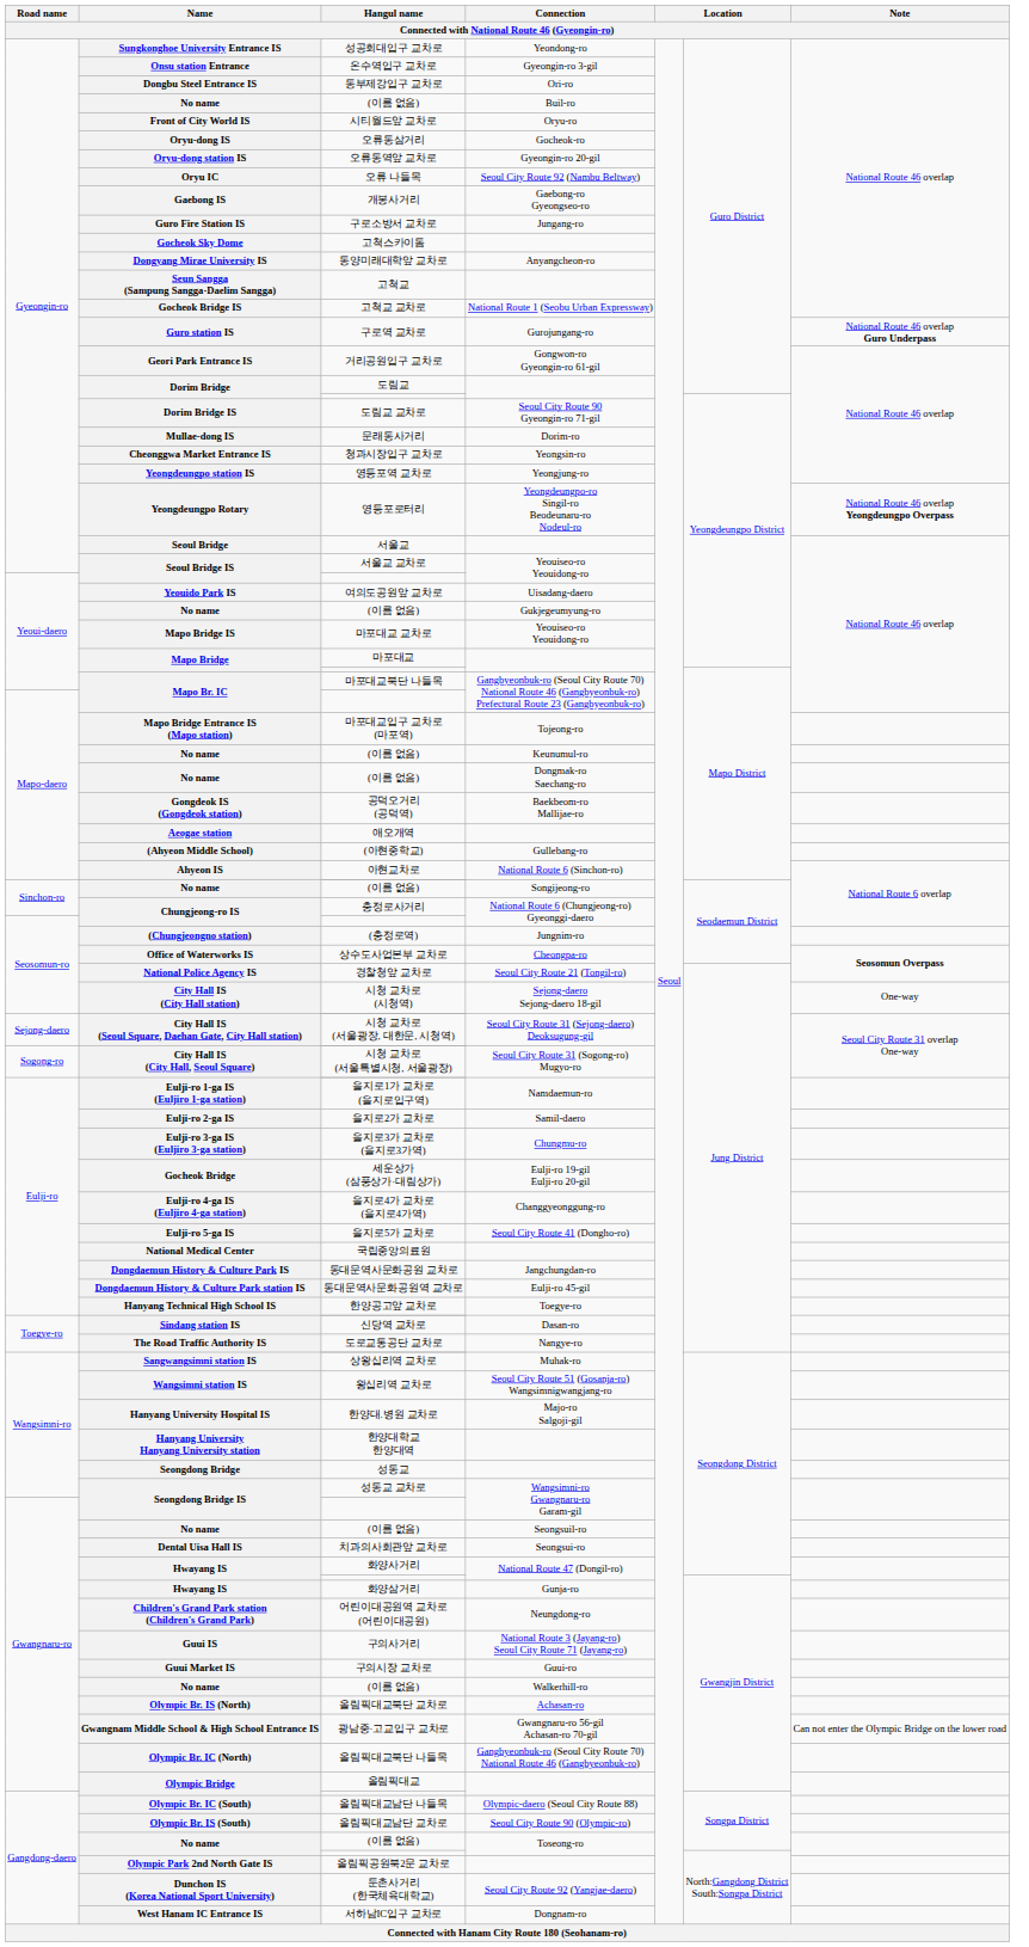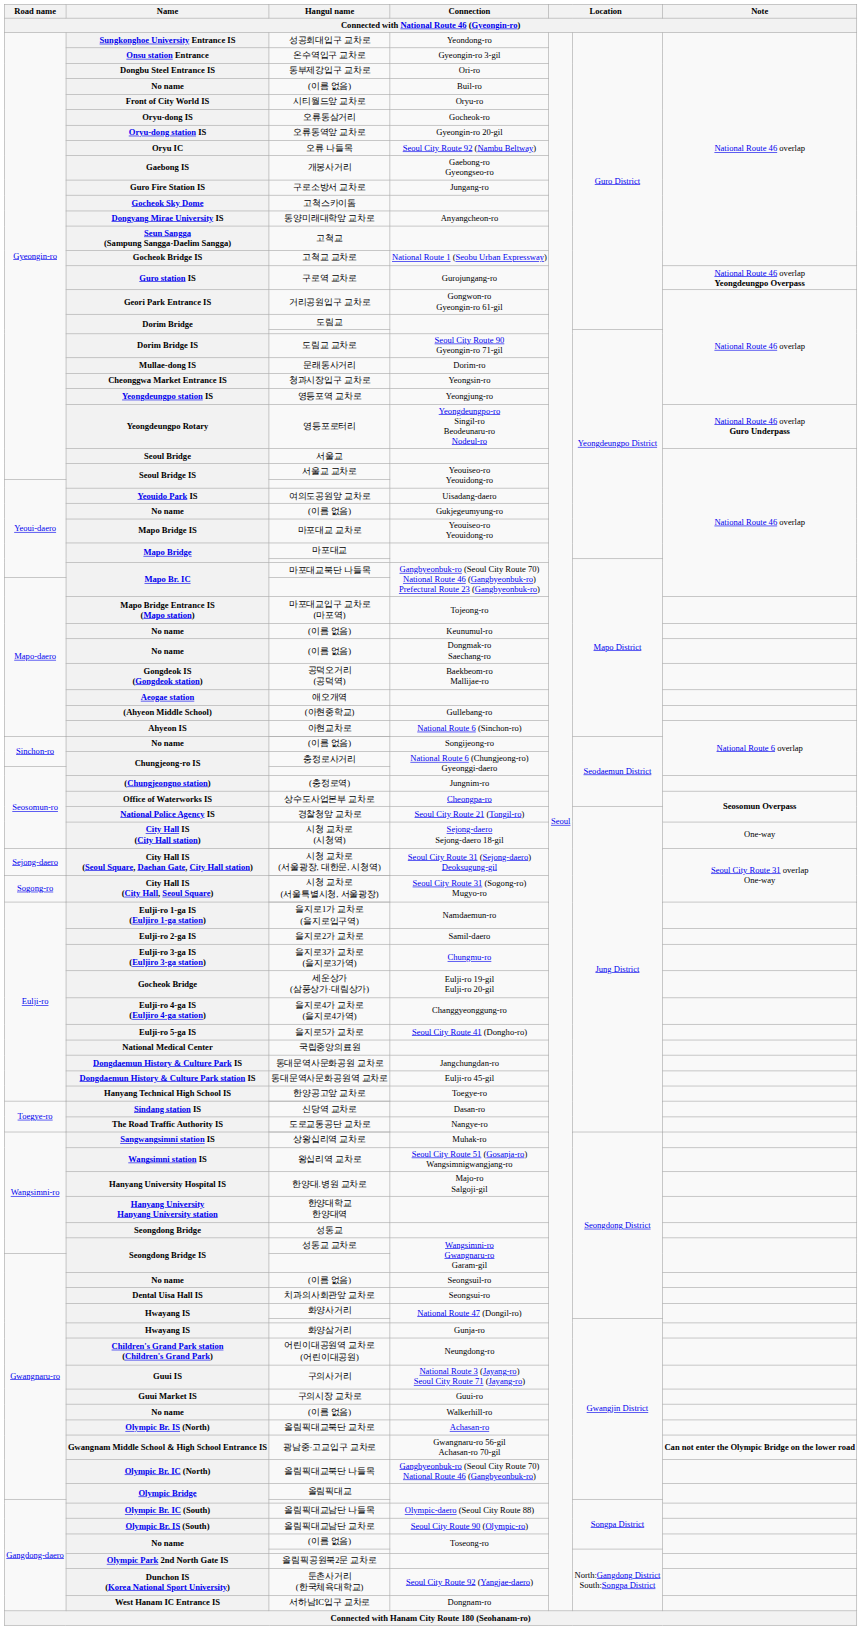구로역 교차로 | Note: National Route 46 overlap Guro Underpass -> National Route 46 overlap Yeongdeungpo Overpass
영등포로터리 | Note: National Route 46 overlap Yeongdeungpo Overpass -> National Route 46 overlap Guro Underpass
광남중·고교입구 교차로 | Note: normal -> bold
